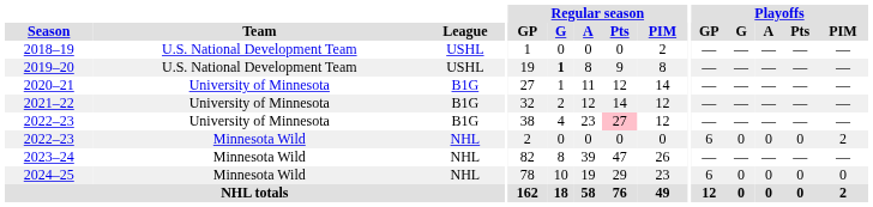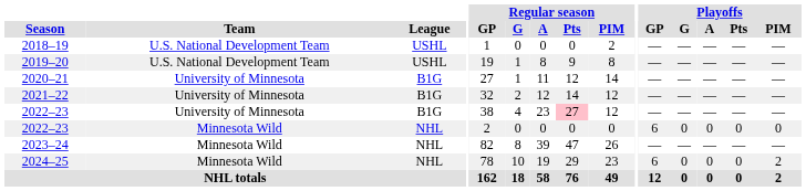2019–20 | Regular season / G: bold -> normal
2022–23 / Minnesota Wild | Playoffs / PIM: 2 -> 0
2024–25 | Playoffs / PIM: 0 -> 2
